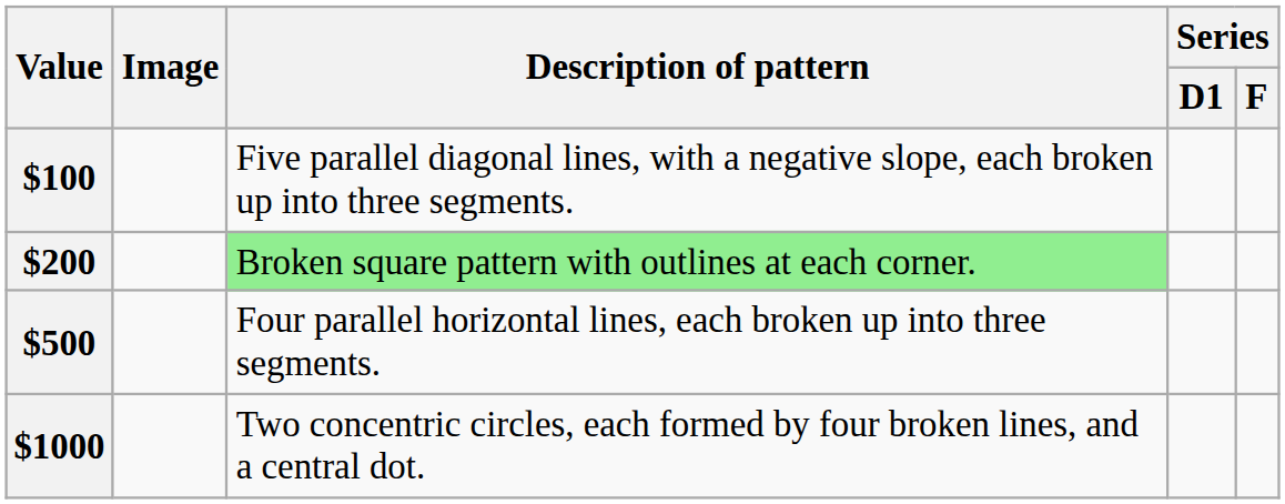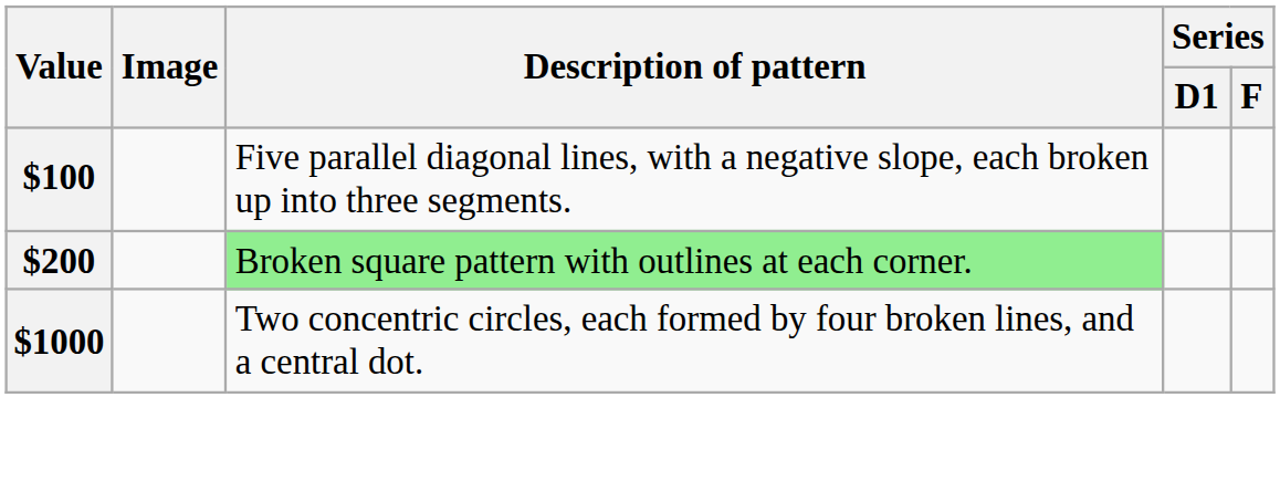- row: $500 | Four parallel horizontal lines, each broken up into three segments.
